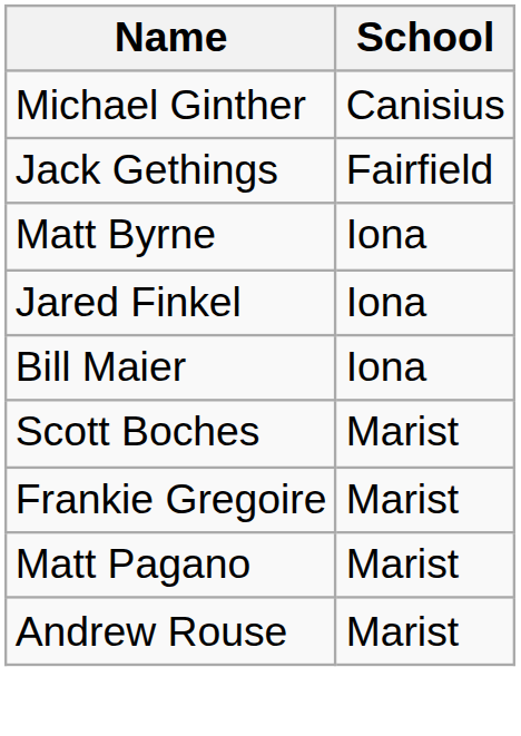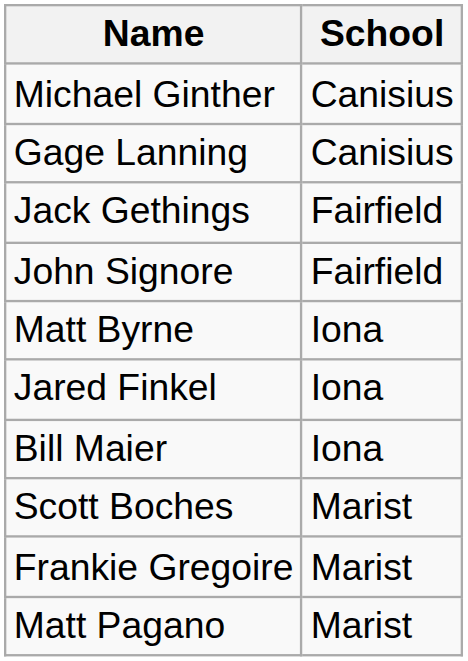+ row: Gage Lanning | Canisius
+ row: John Signore | Fairfield
- row: Andrew Rouse | Marist
